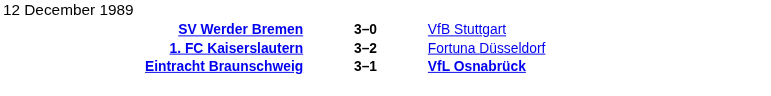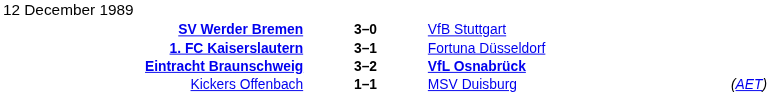1. FC Kaiserslautern | column 2: 3–2 -> 3–1
Eintracht Braunschweig | column 2: 3–1 -> 3–2
+ row: Kickers Offenbach | 1–1 | MSV Duisburg | (AET)
